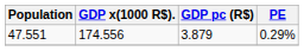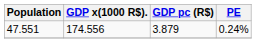47.551 | PE: 0.29% -> 0.24%
